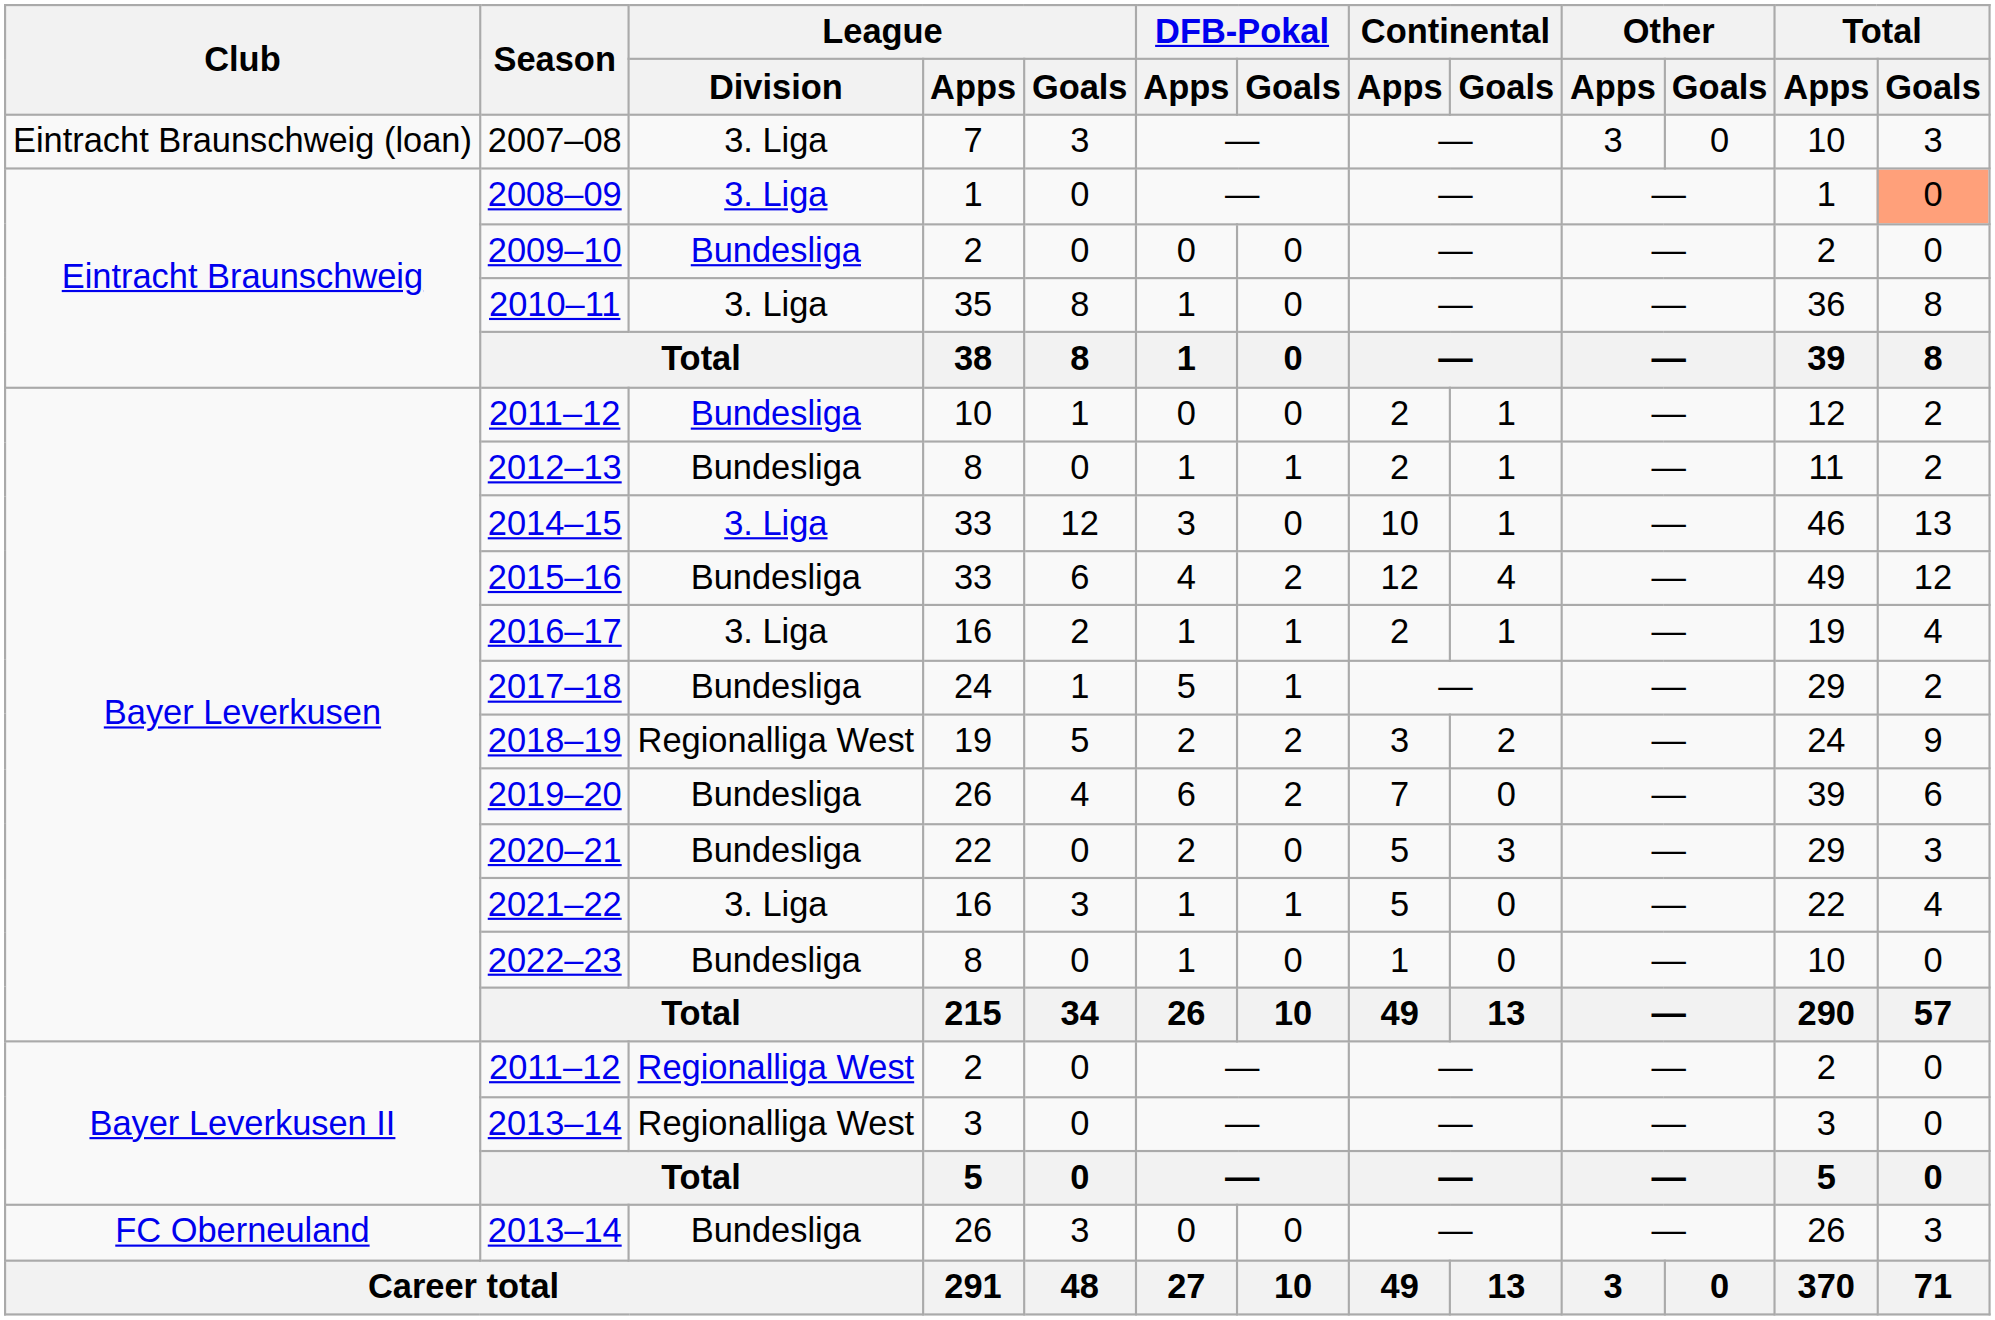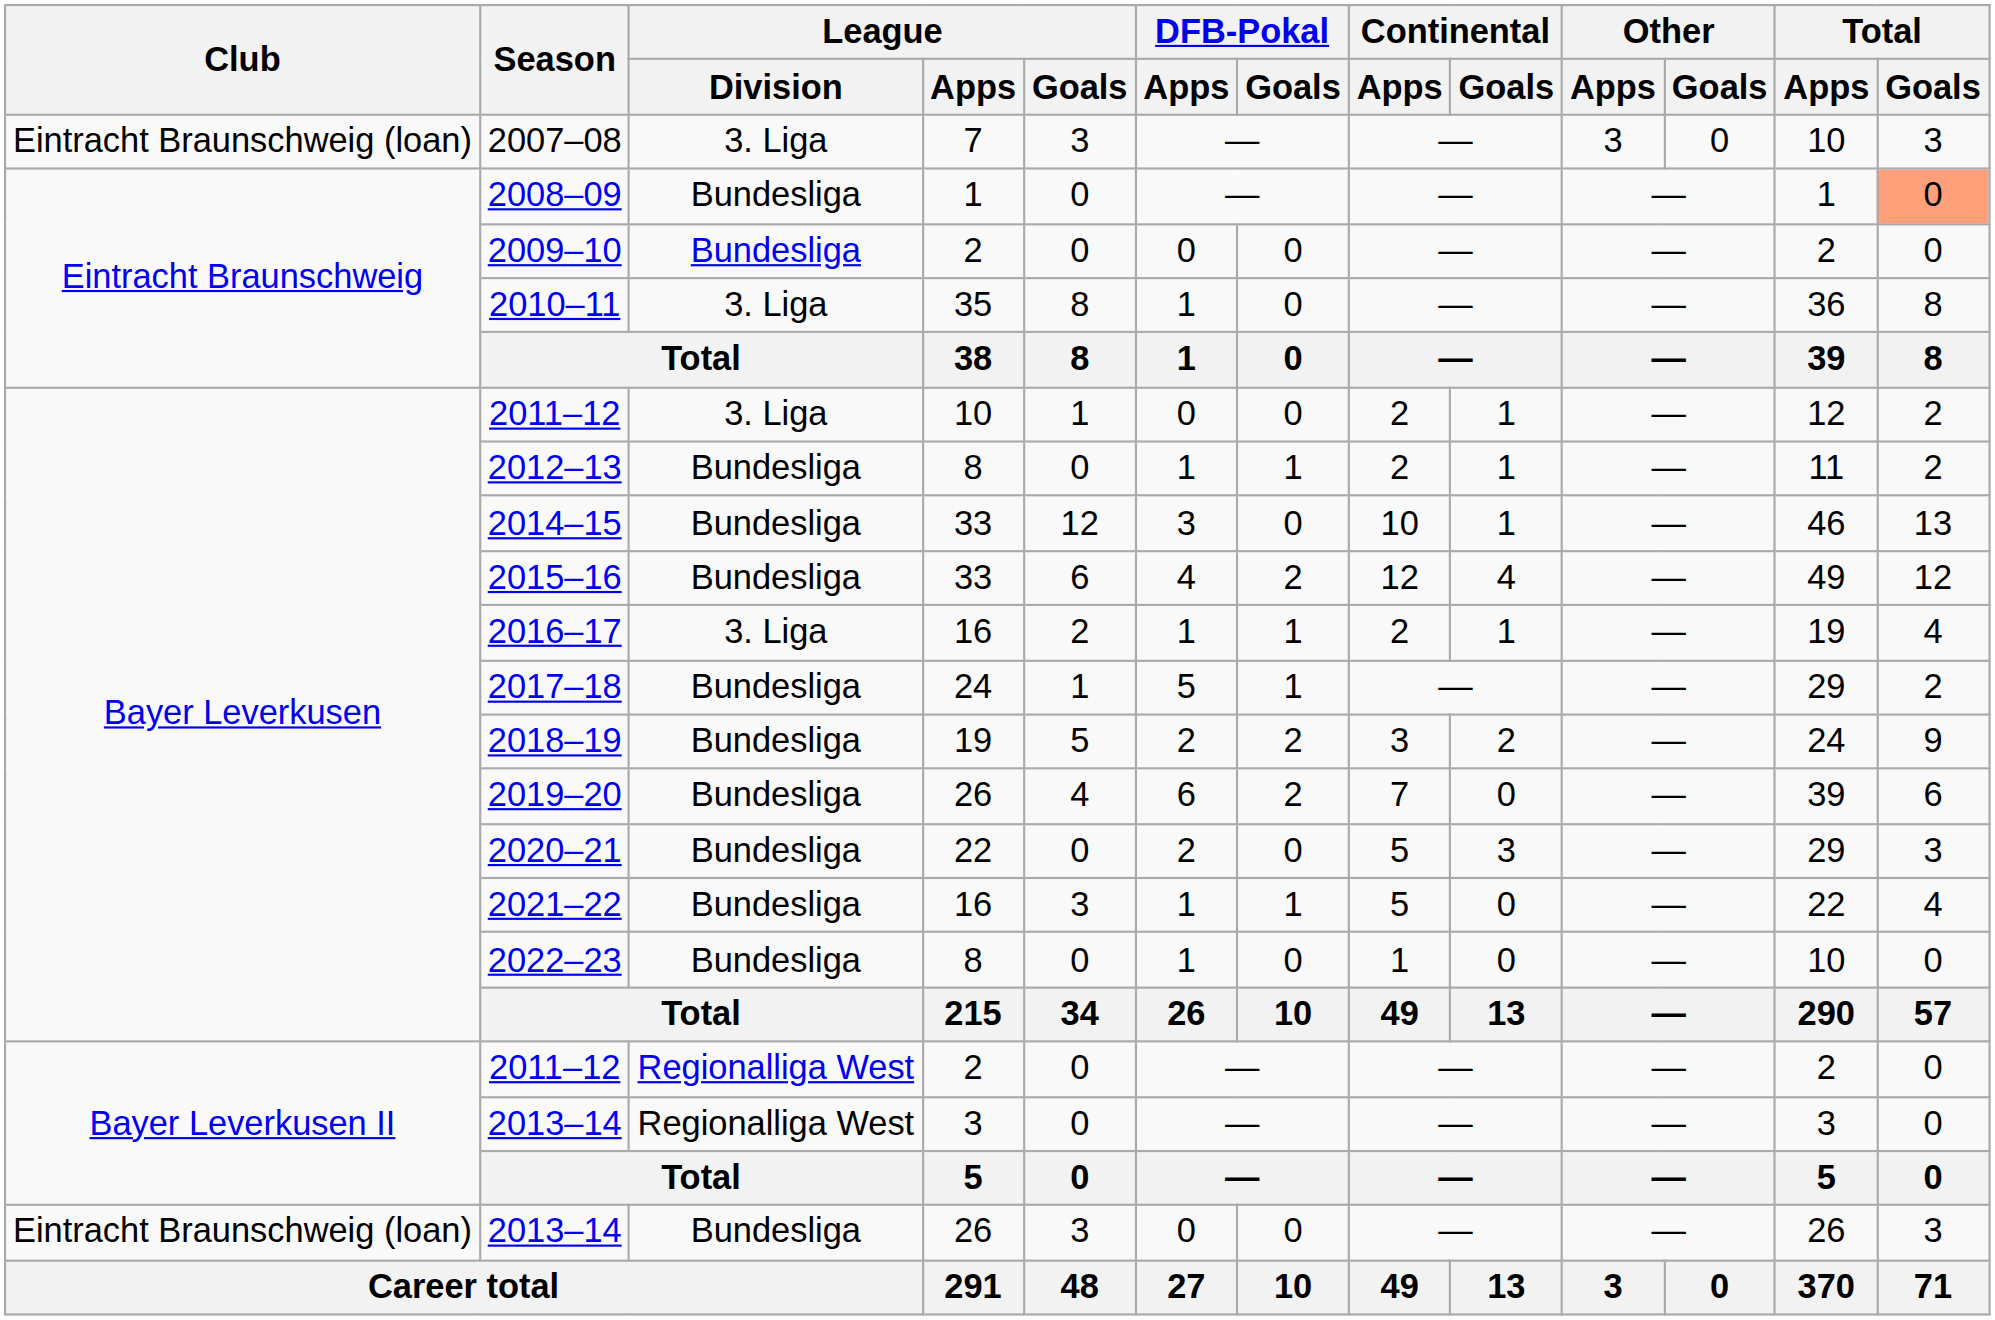2008–09 | League / Division: 3. Liga -> Bundesliga
2011–12 / 10 | League / Division: Bundesliga -> 3. Liga
2014–15 | League / Division: 3. Liga -> Bundesliga
2018–19 | League / Division: Regionalliga West -> Bundesliga
2021–22 | League / Division: 3. Liga -> Bundesliga
2013–14 / 26 | Club: FC Oberneuland -> Eintracht Braunschweig (loan)
